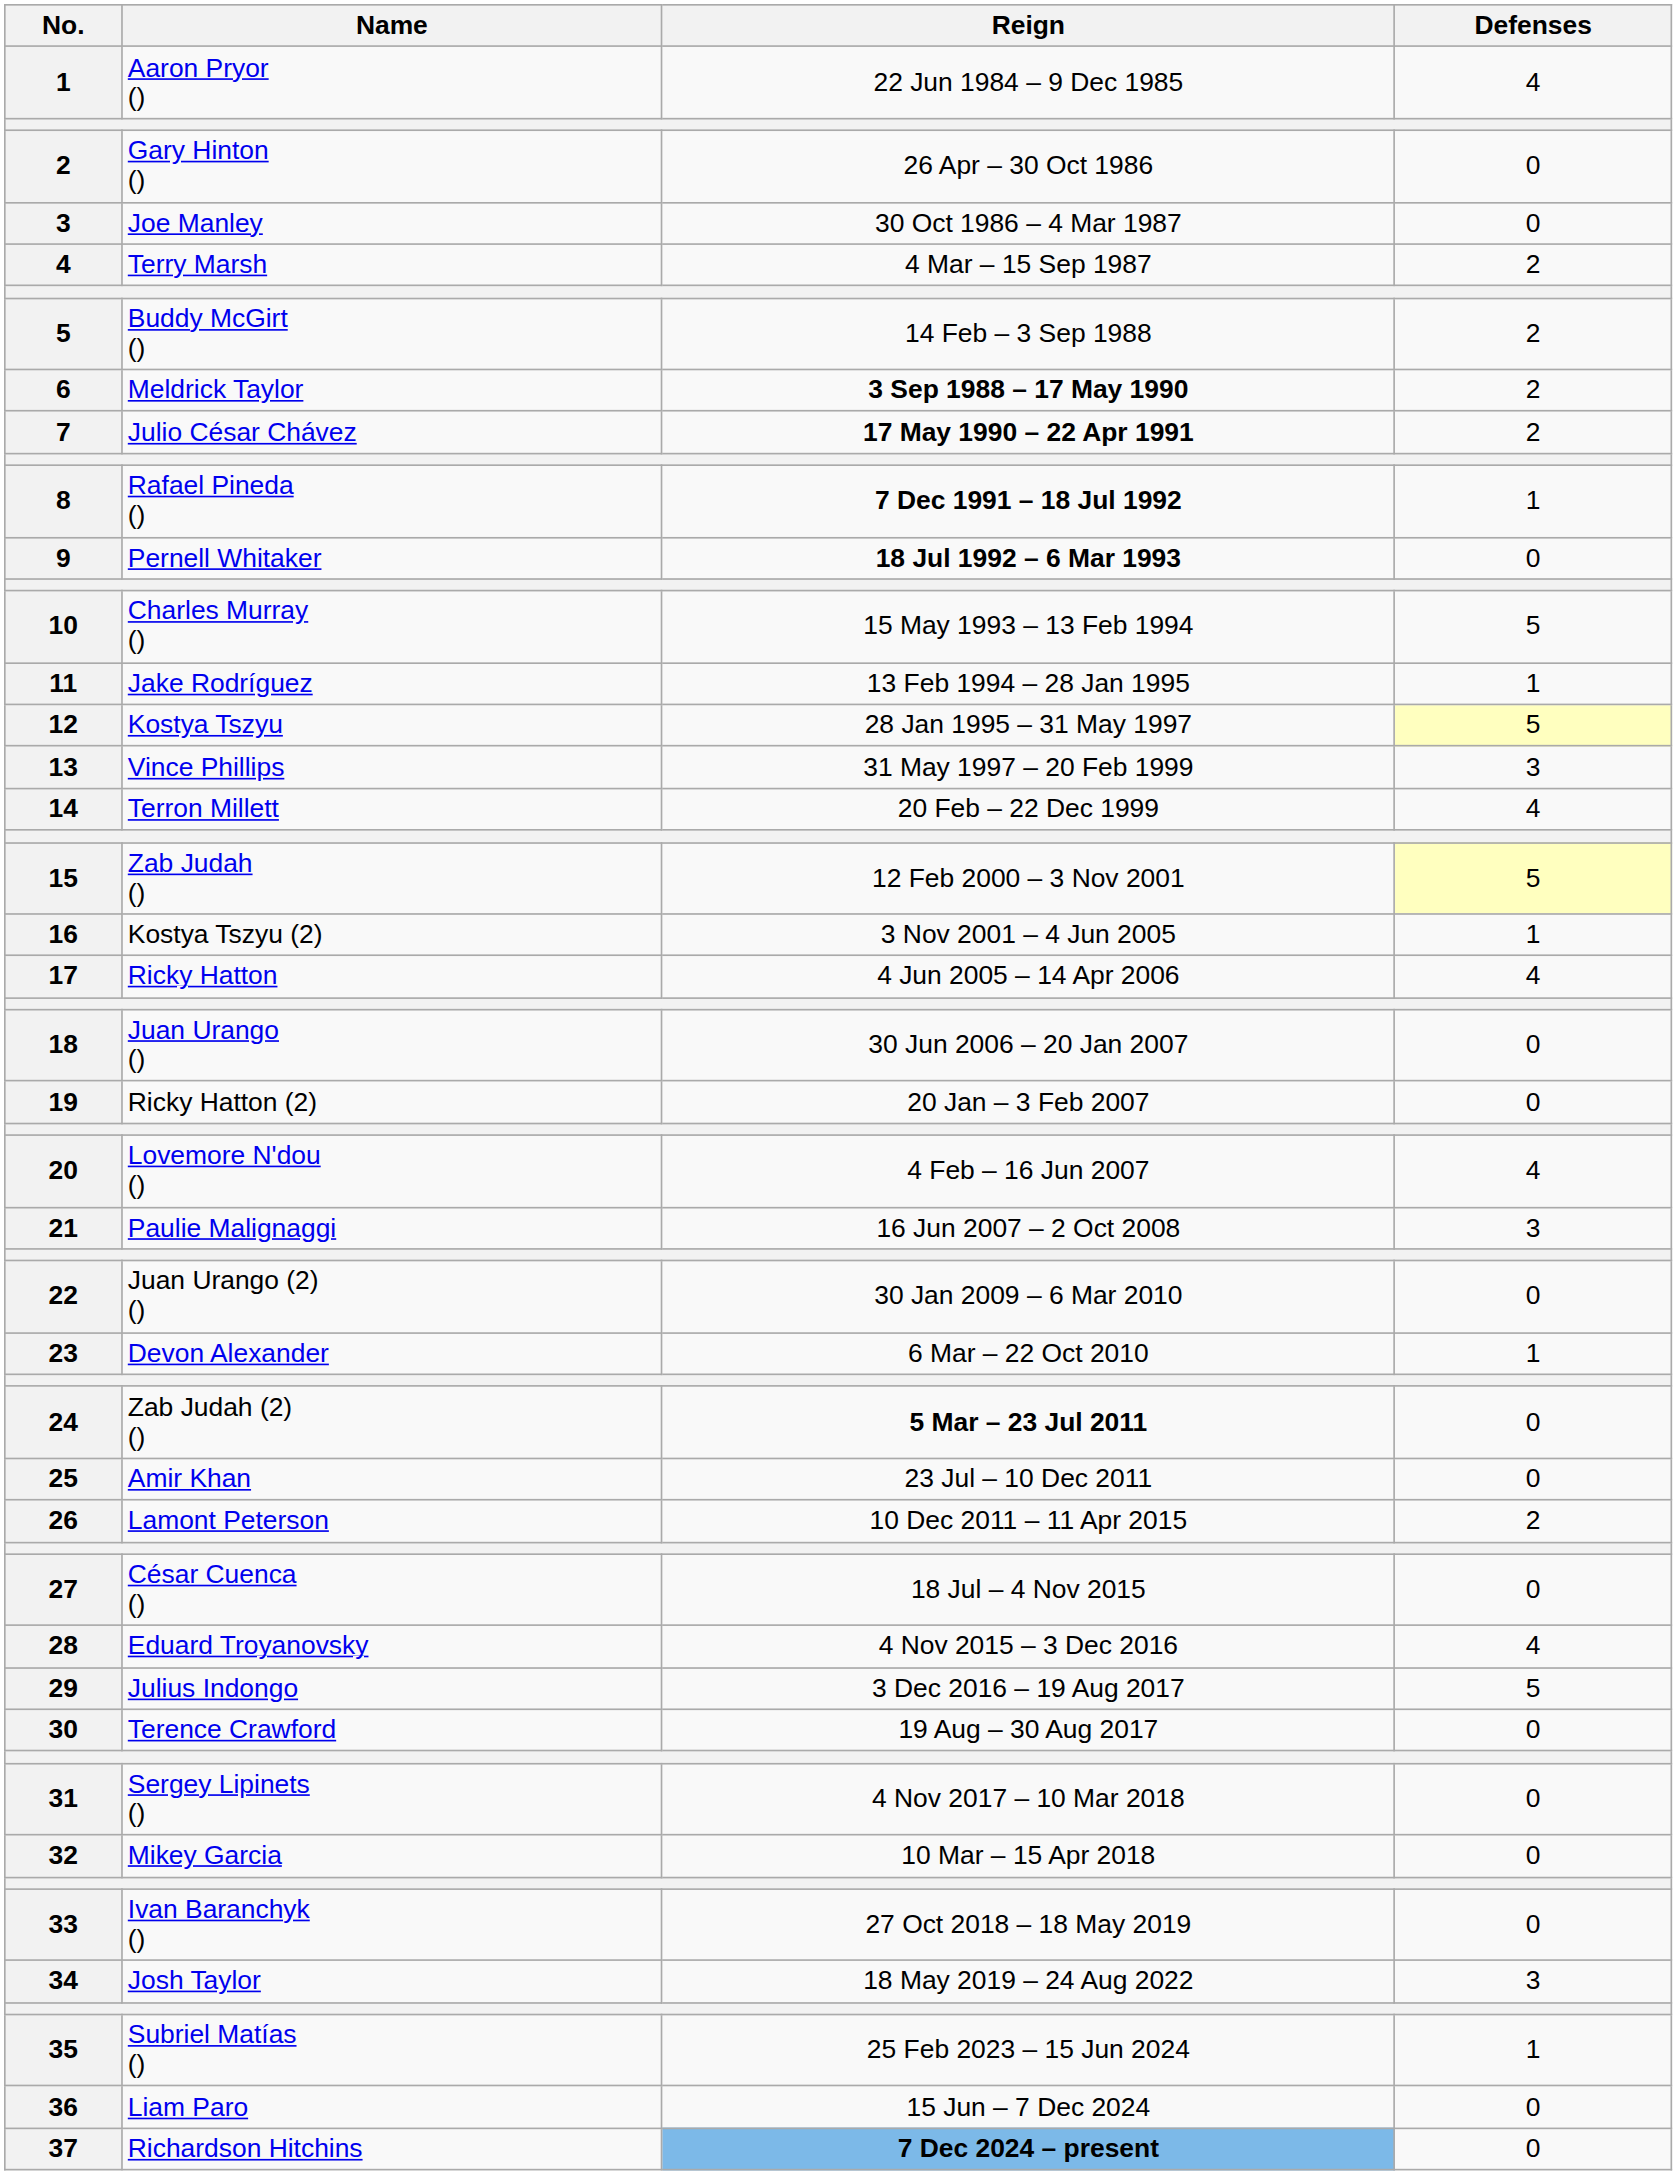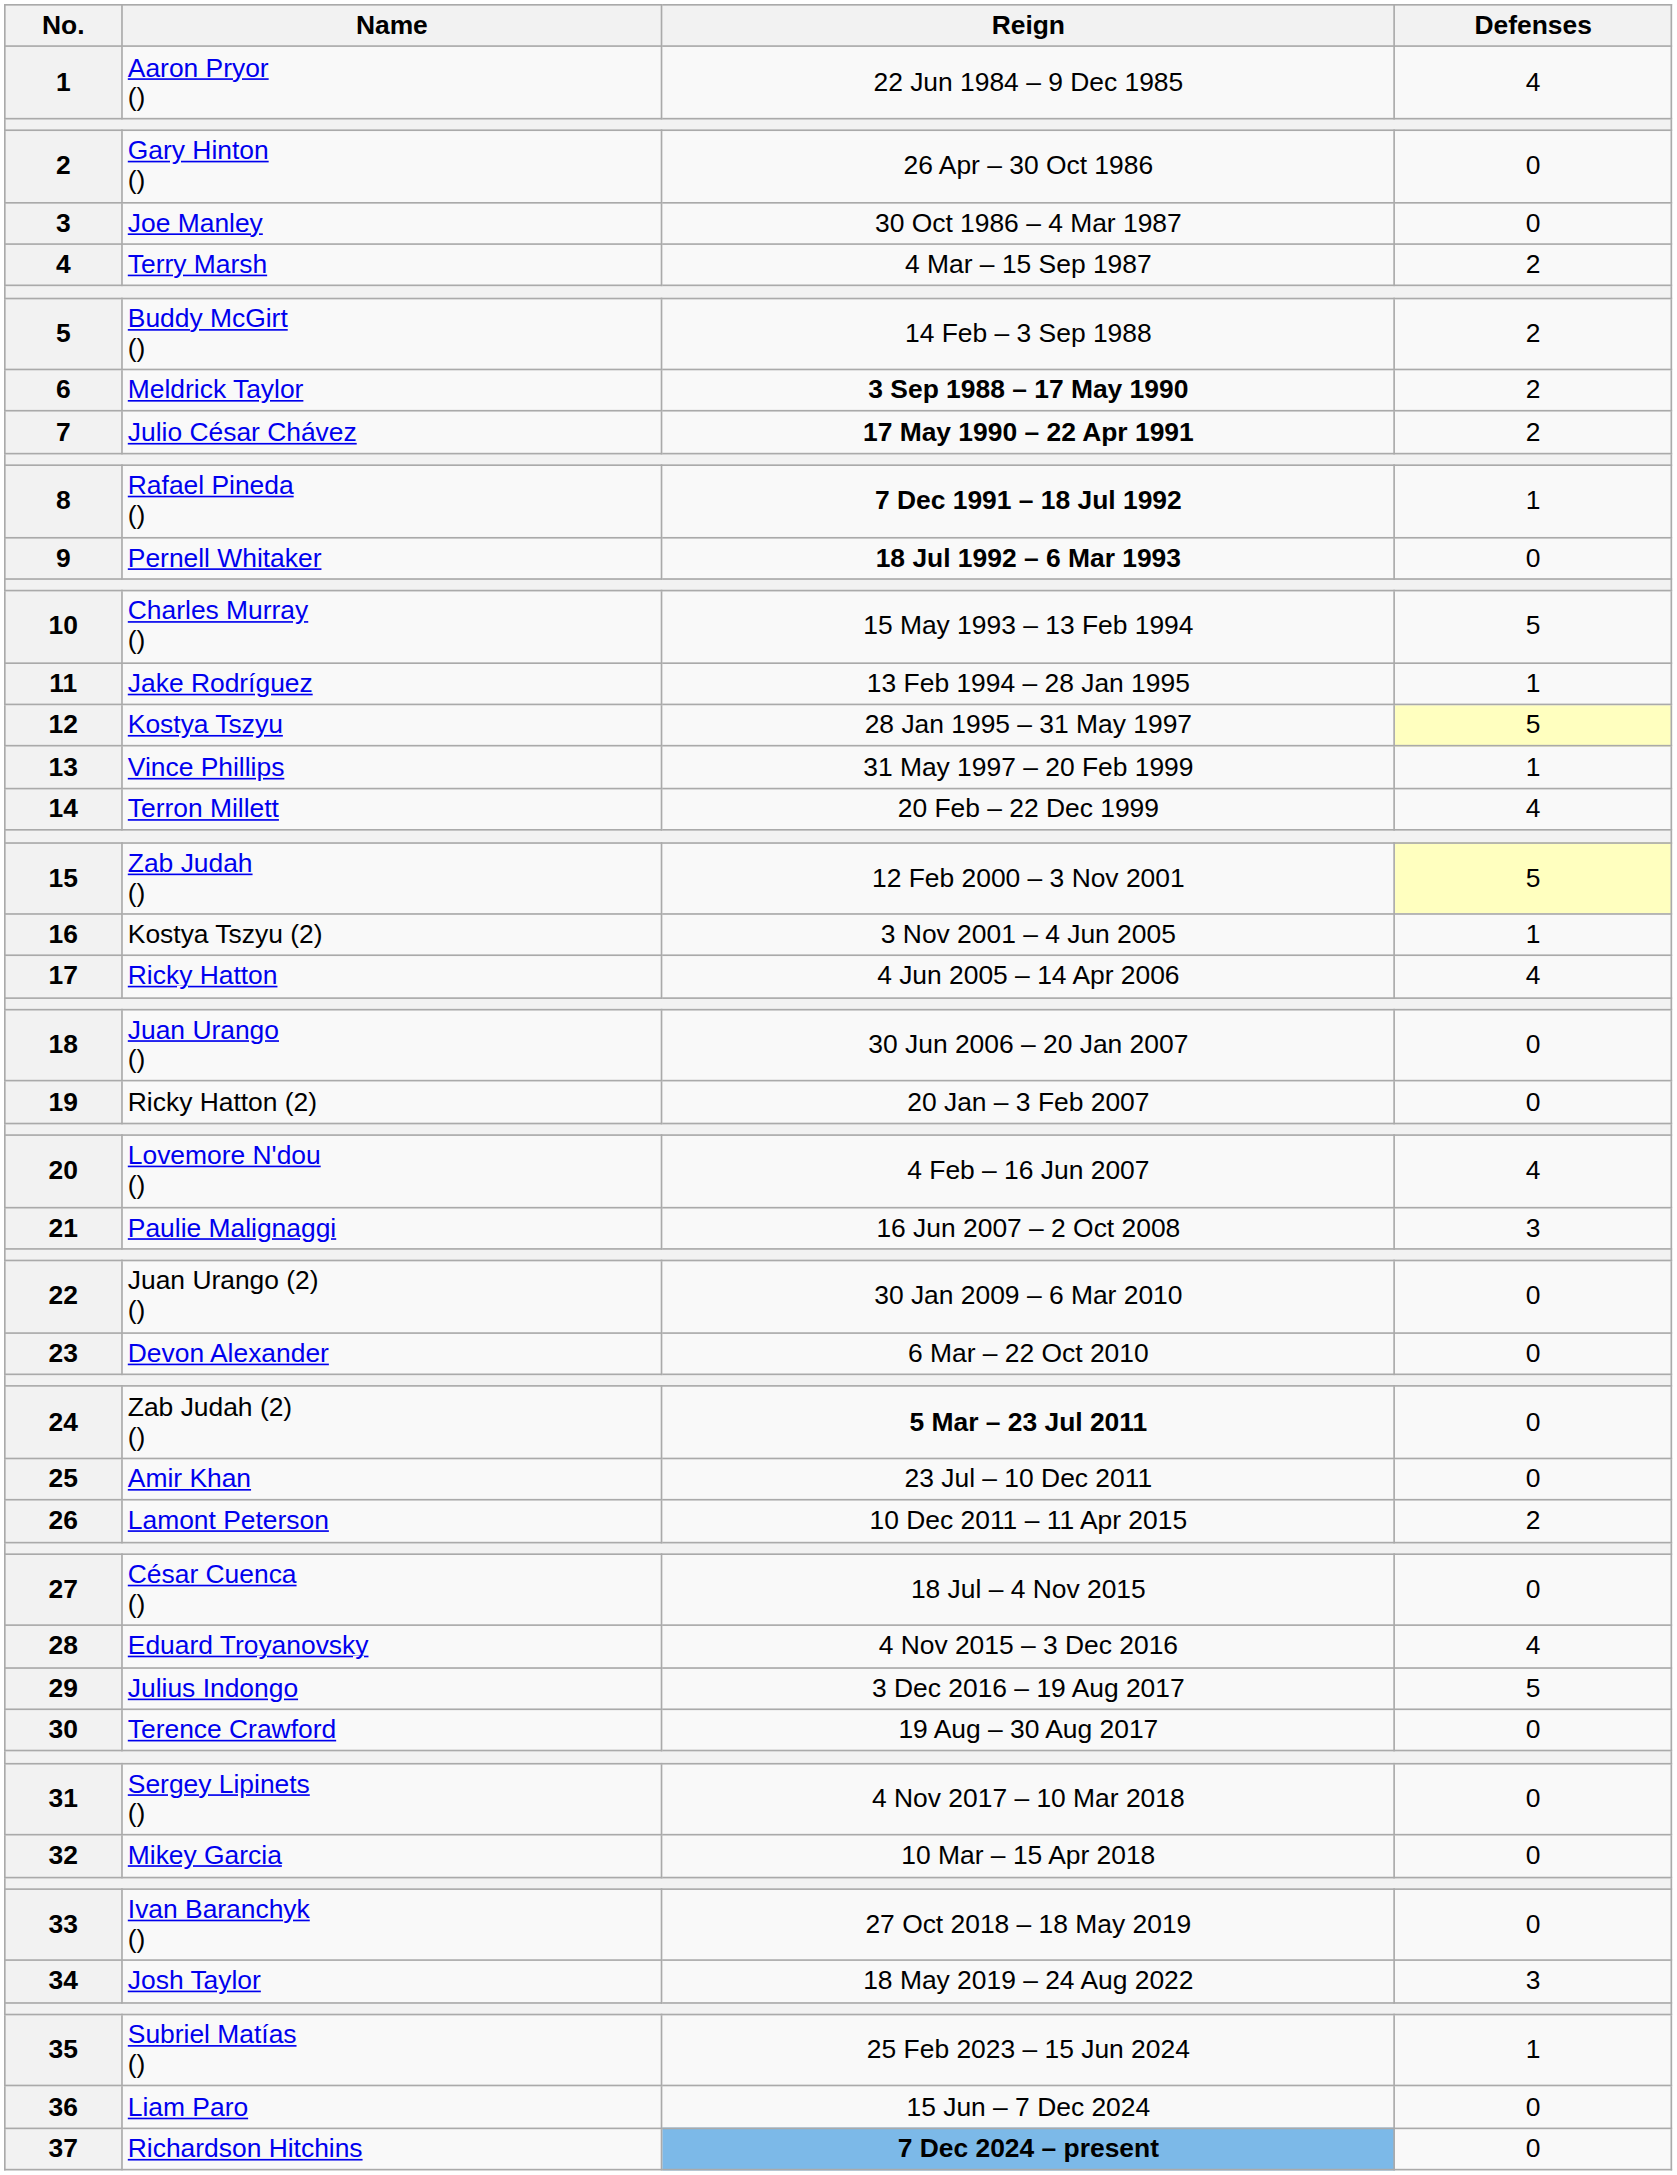Vince Phillips | Defenses: 3 -> 1
Devon Alexander | Defenses: 1 -> 0
